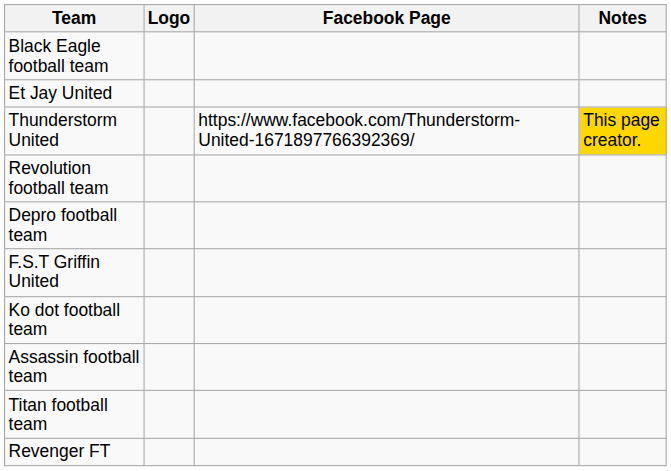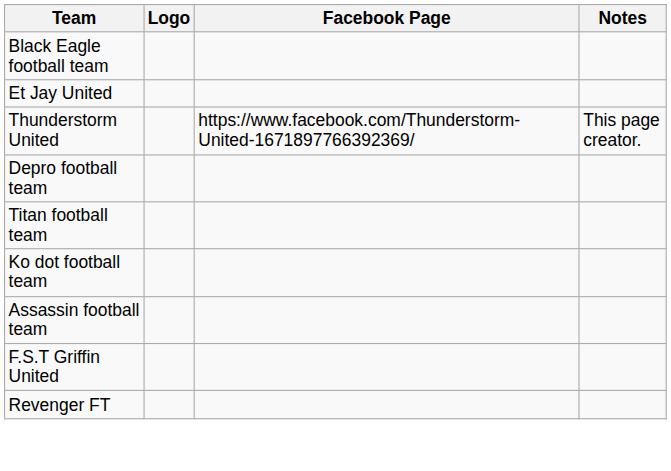Thunderstorm United | Notes: gold background -> no background
- row: Revolution football team
rows swapped: Titan football team <-> F.S.T Griffin United
